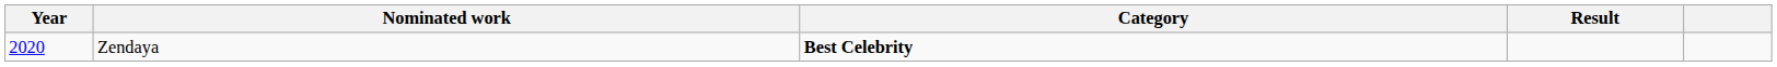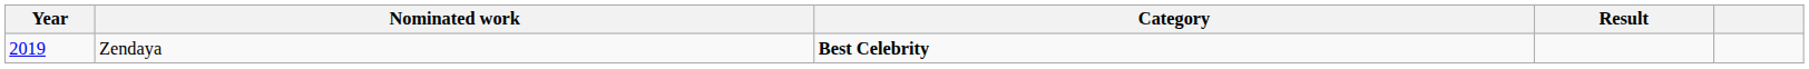Zendaya | Year: 2020 -> 2019
